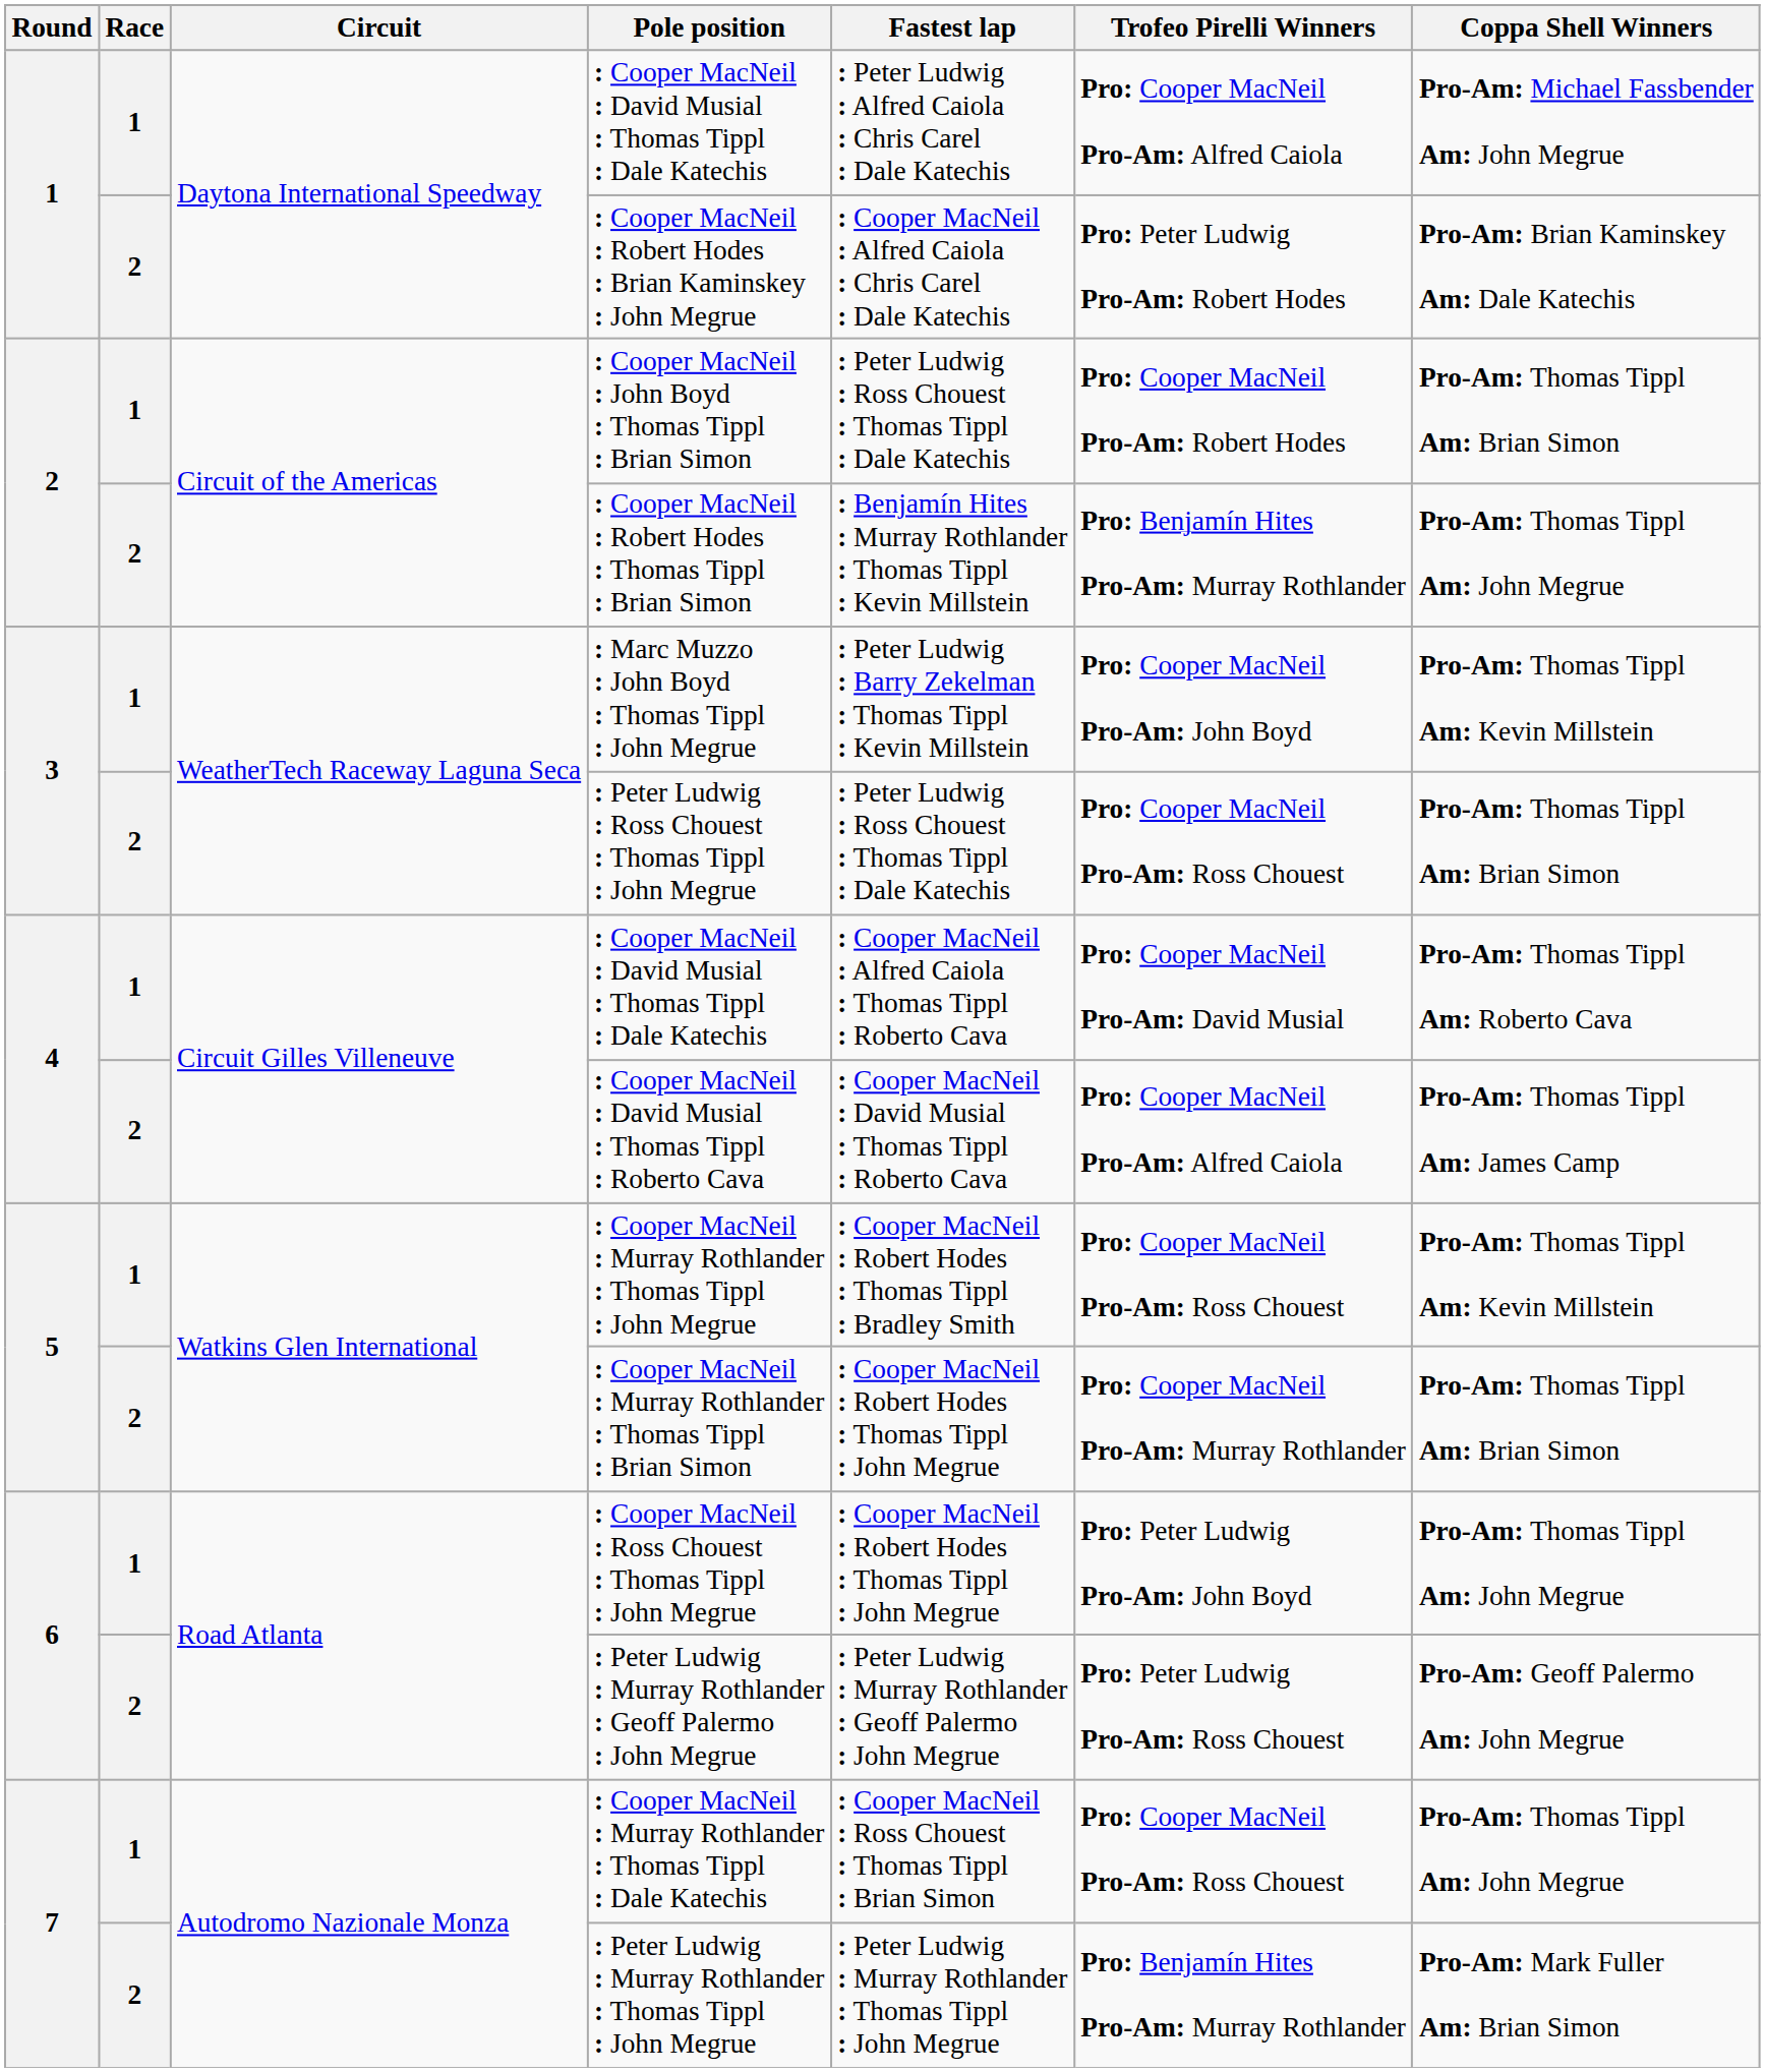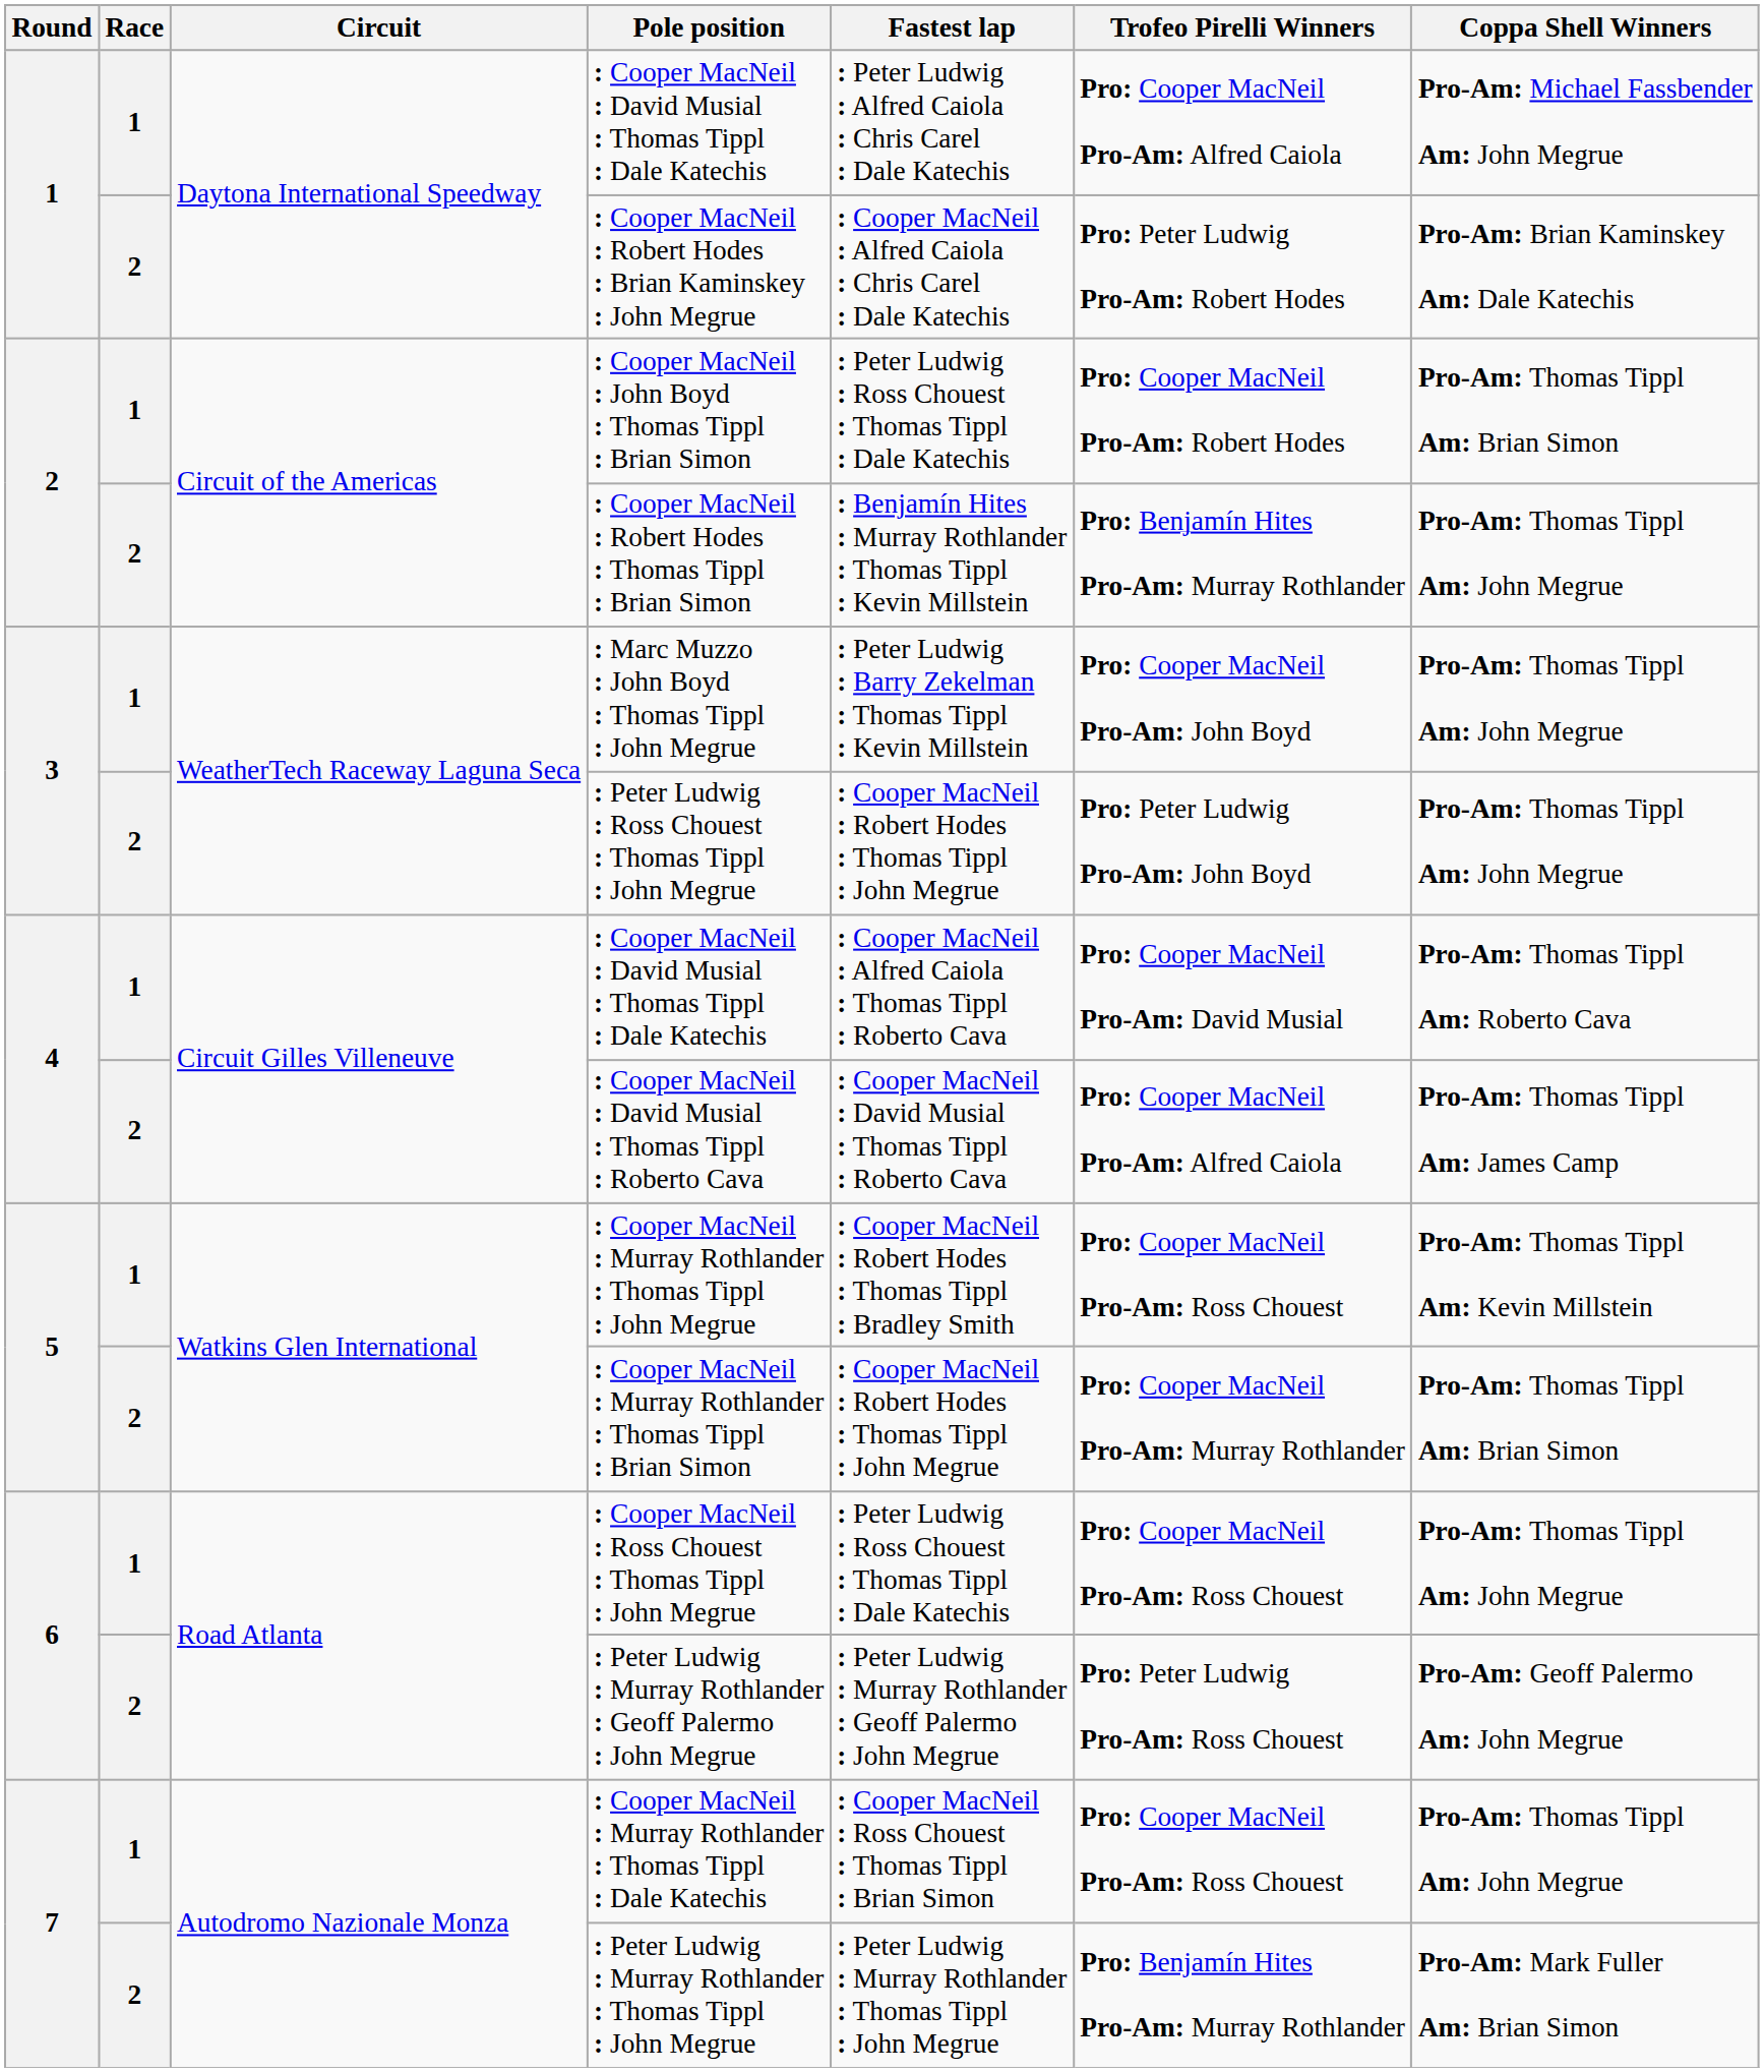: Marc Muzzo : John Boyd : Thomas Tippl : John Megrue | Coppa Shell Winners: Pro-Am: Thomas Tippl Am: Kevin Millstein -> Pro-Am: Thomas Tippl Am: John Megrue
: Peter Ludwig : Ross Chouest : Thomas Tippl : John Megrue | Fastest lap: : Peter Ludwig : Ross Chouest : Thomas Tippl : Dale Katechis -> : Cooper MacNeil : Robert Hodes : Thomas Tippl : John Megrue
: Peter Ludwig : Ross Chouest : Thomas Tippl : John Megrue | Trofeo Pirelli Winners: Pro: Cooper MacNeil Pro-Am: Ross Chouest -> Pro: Peter Ludwig Pro-Am: John Boyd
: Peter Ludwig : Ross Chouest : Thomas Tippl : John Megrue | Coppa Shell Winners: Pro-Am: Thomas Tippl Am: Brian Simon -> Pro-Am: Thomas Tippl Am: John Megrue
: Cooper MacNeil : Ross Chouest : Thomas Tippl : John Megrue | Fastest lap: : Cooper MacNeil : Robert Hodes : Thomas Tippl : John Megrue -> : Peter Ludwig : Ross Chouest : Thomas Tippl : Dale Katechis
: Cooper MacNeil : Ross Chouest : Thomas Tippl : John Megrue | Trofeo Pirelli Winners: Pro: Peter Ludwig Pro-Am: John Boyd -> Pro: Cooper MacNeil Pro-Am: Ross Chouest
